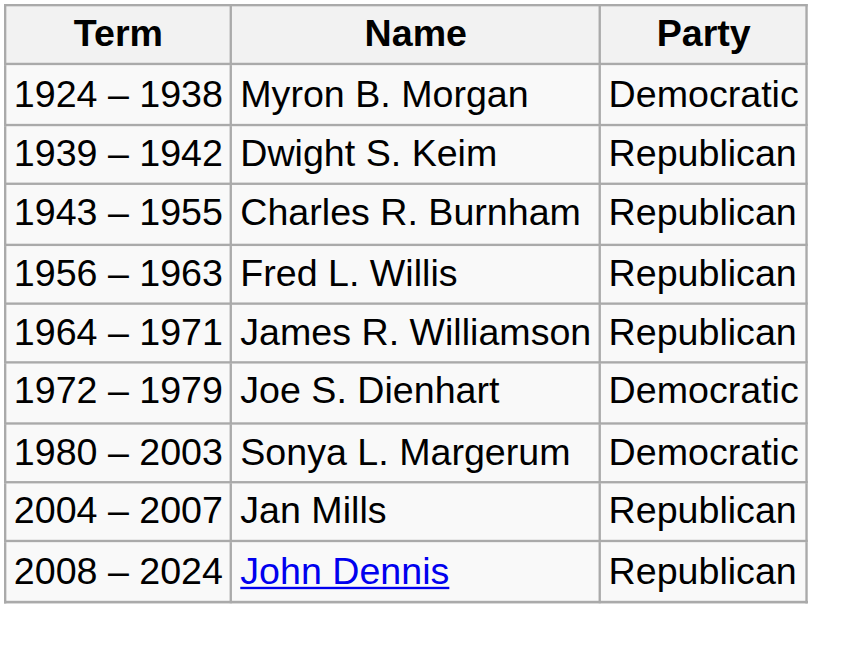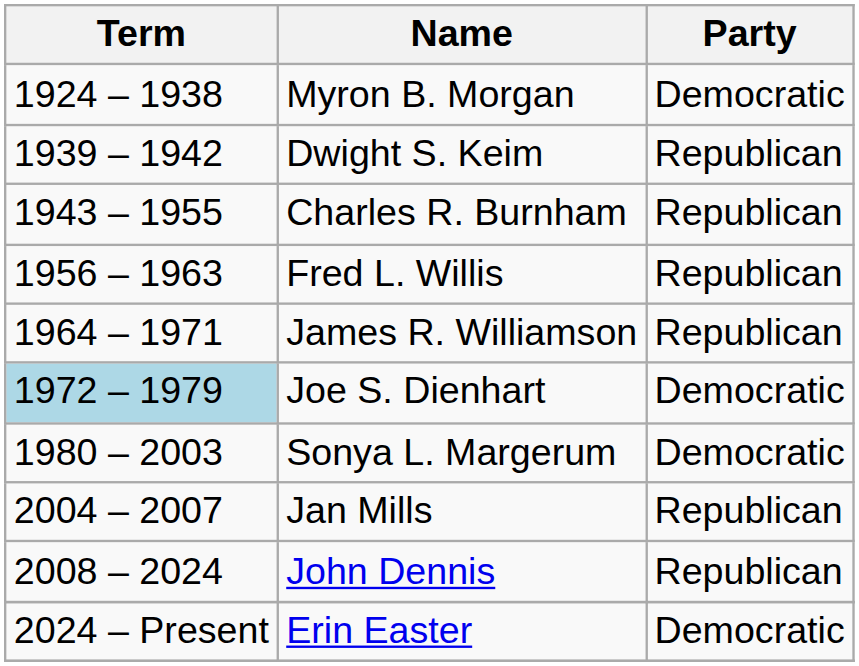Joe S. Dienhart | Term: no background -> lightblue background
+ row: 2024 – Present | Erin Easter | Democratic
